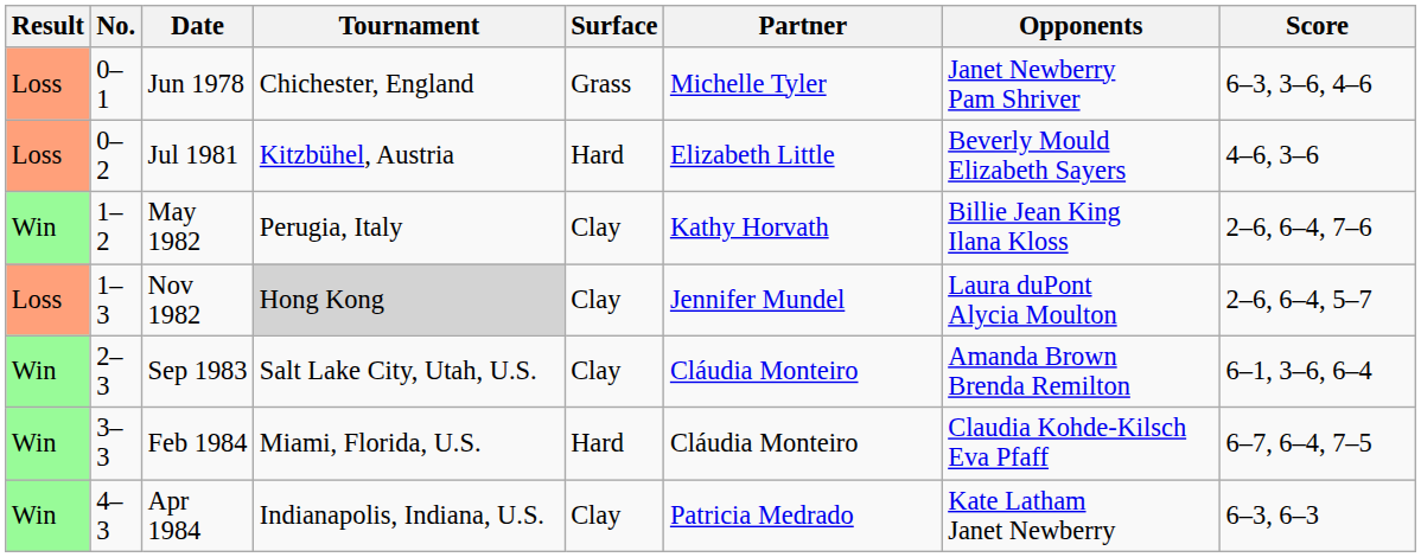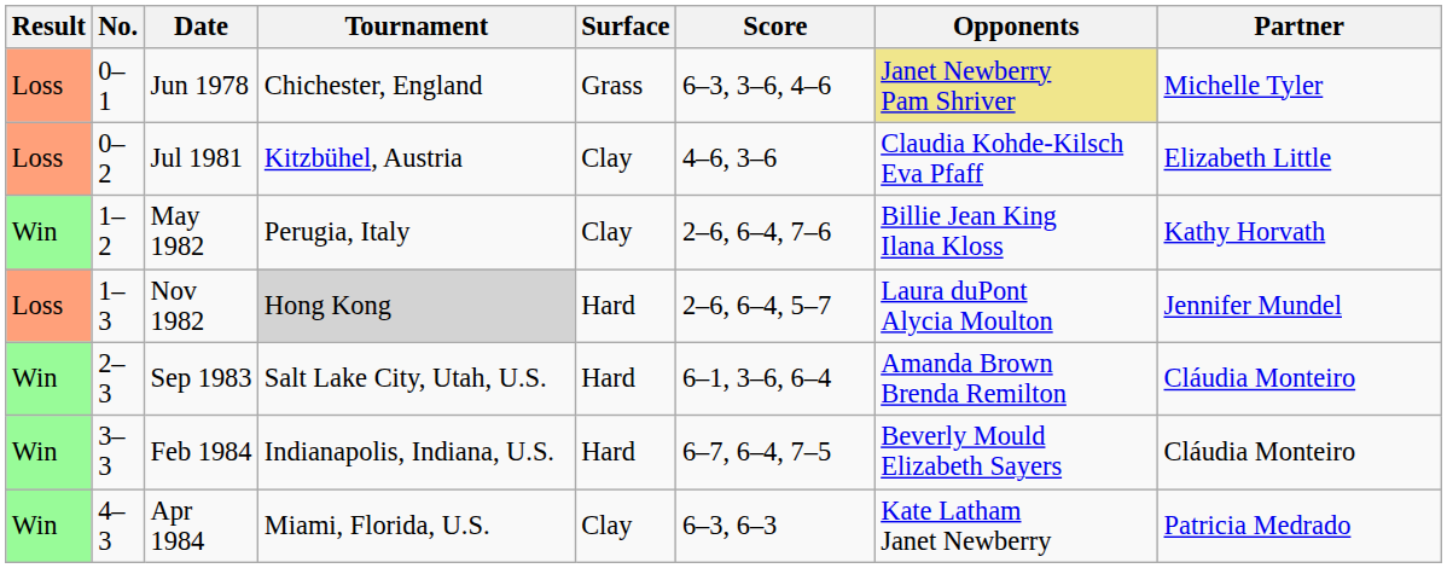columns swapped: Partner <-> Score
Jun 1978 | Opponents: no background -> khaki background
Jul 1981 | Surface: Hard -> Clay
Jul 1981 | Opponents: Beverly Mould Elizabeth Sayers -> Claudia Kohde-Kilsch Eva Pfaff
Nov 1982 | Surface: Clay -> Hard
Sep 1983 | Surface: Clay -> Hard
Feb 1984 | Tournament: Miami, Florida, U.S. -> Indianapolis, Indiana, U.S.
Feb 1984 | Opponents: Claudia Kohde-Kilsch Eva Pfaff -> Beverly Mould Elizabeth Sayers
Apr 1984 | Tournament: Indianapolis, Indiana, U.S. -> Miami, Florida, U.S.
